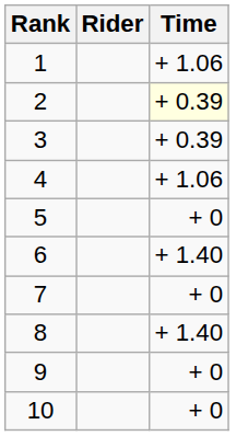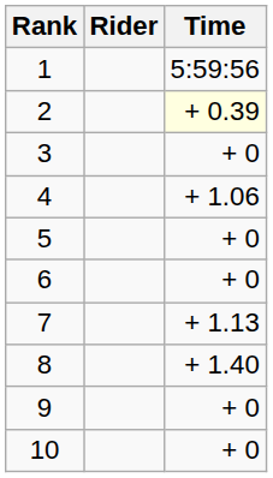1 | Time: + 1.06 -> 5:59:56
3 | Time: + 0.39 -> + 0
6 | Time: + 1.40 -> + 0
7 | Time: + 0 -> + 1.13
